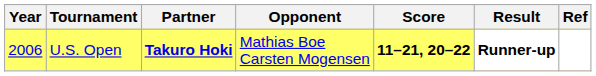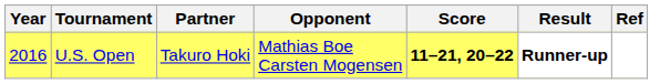U.S. Open | Year: 2006 -> 2016
U.S. Open | Partner: bold -> normal
